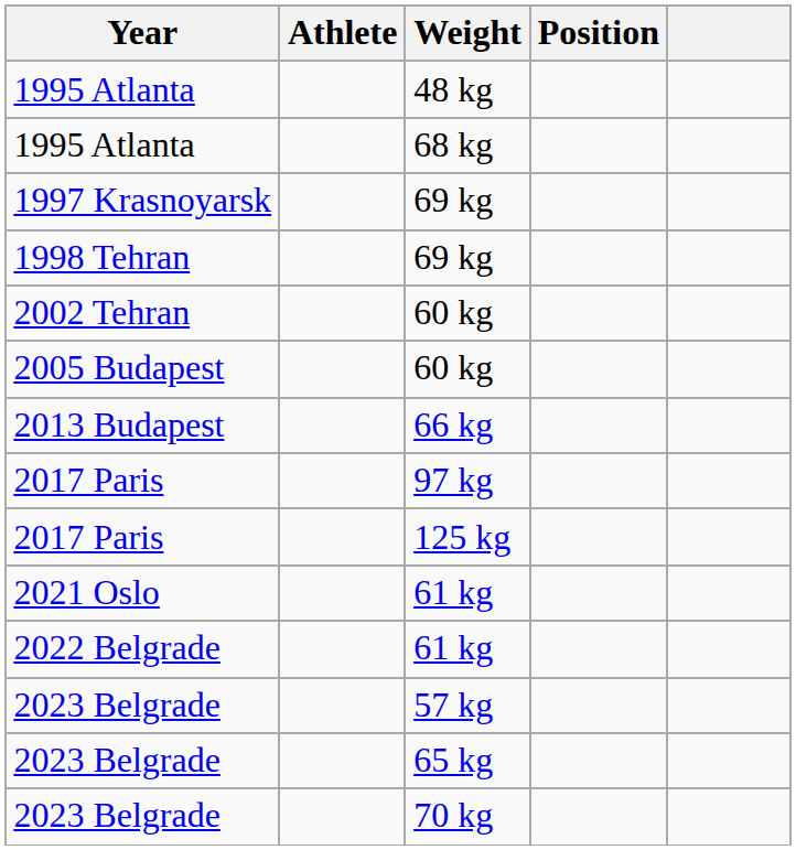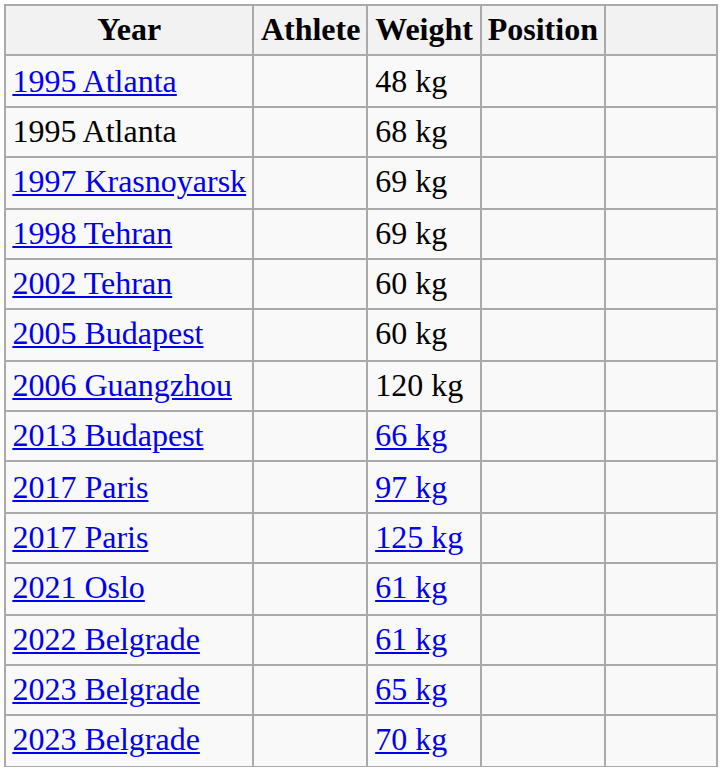+ row: 2006 Guangzhou | 120 kg
- row: 2023 Belgrade | 57 kg
